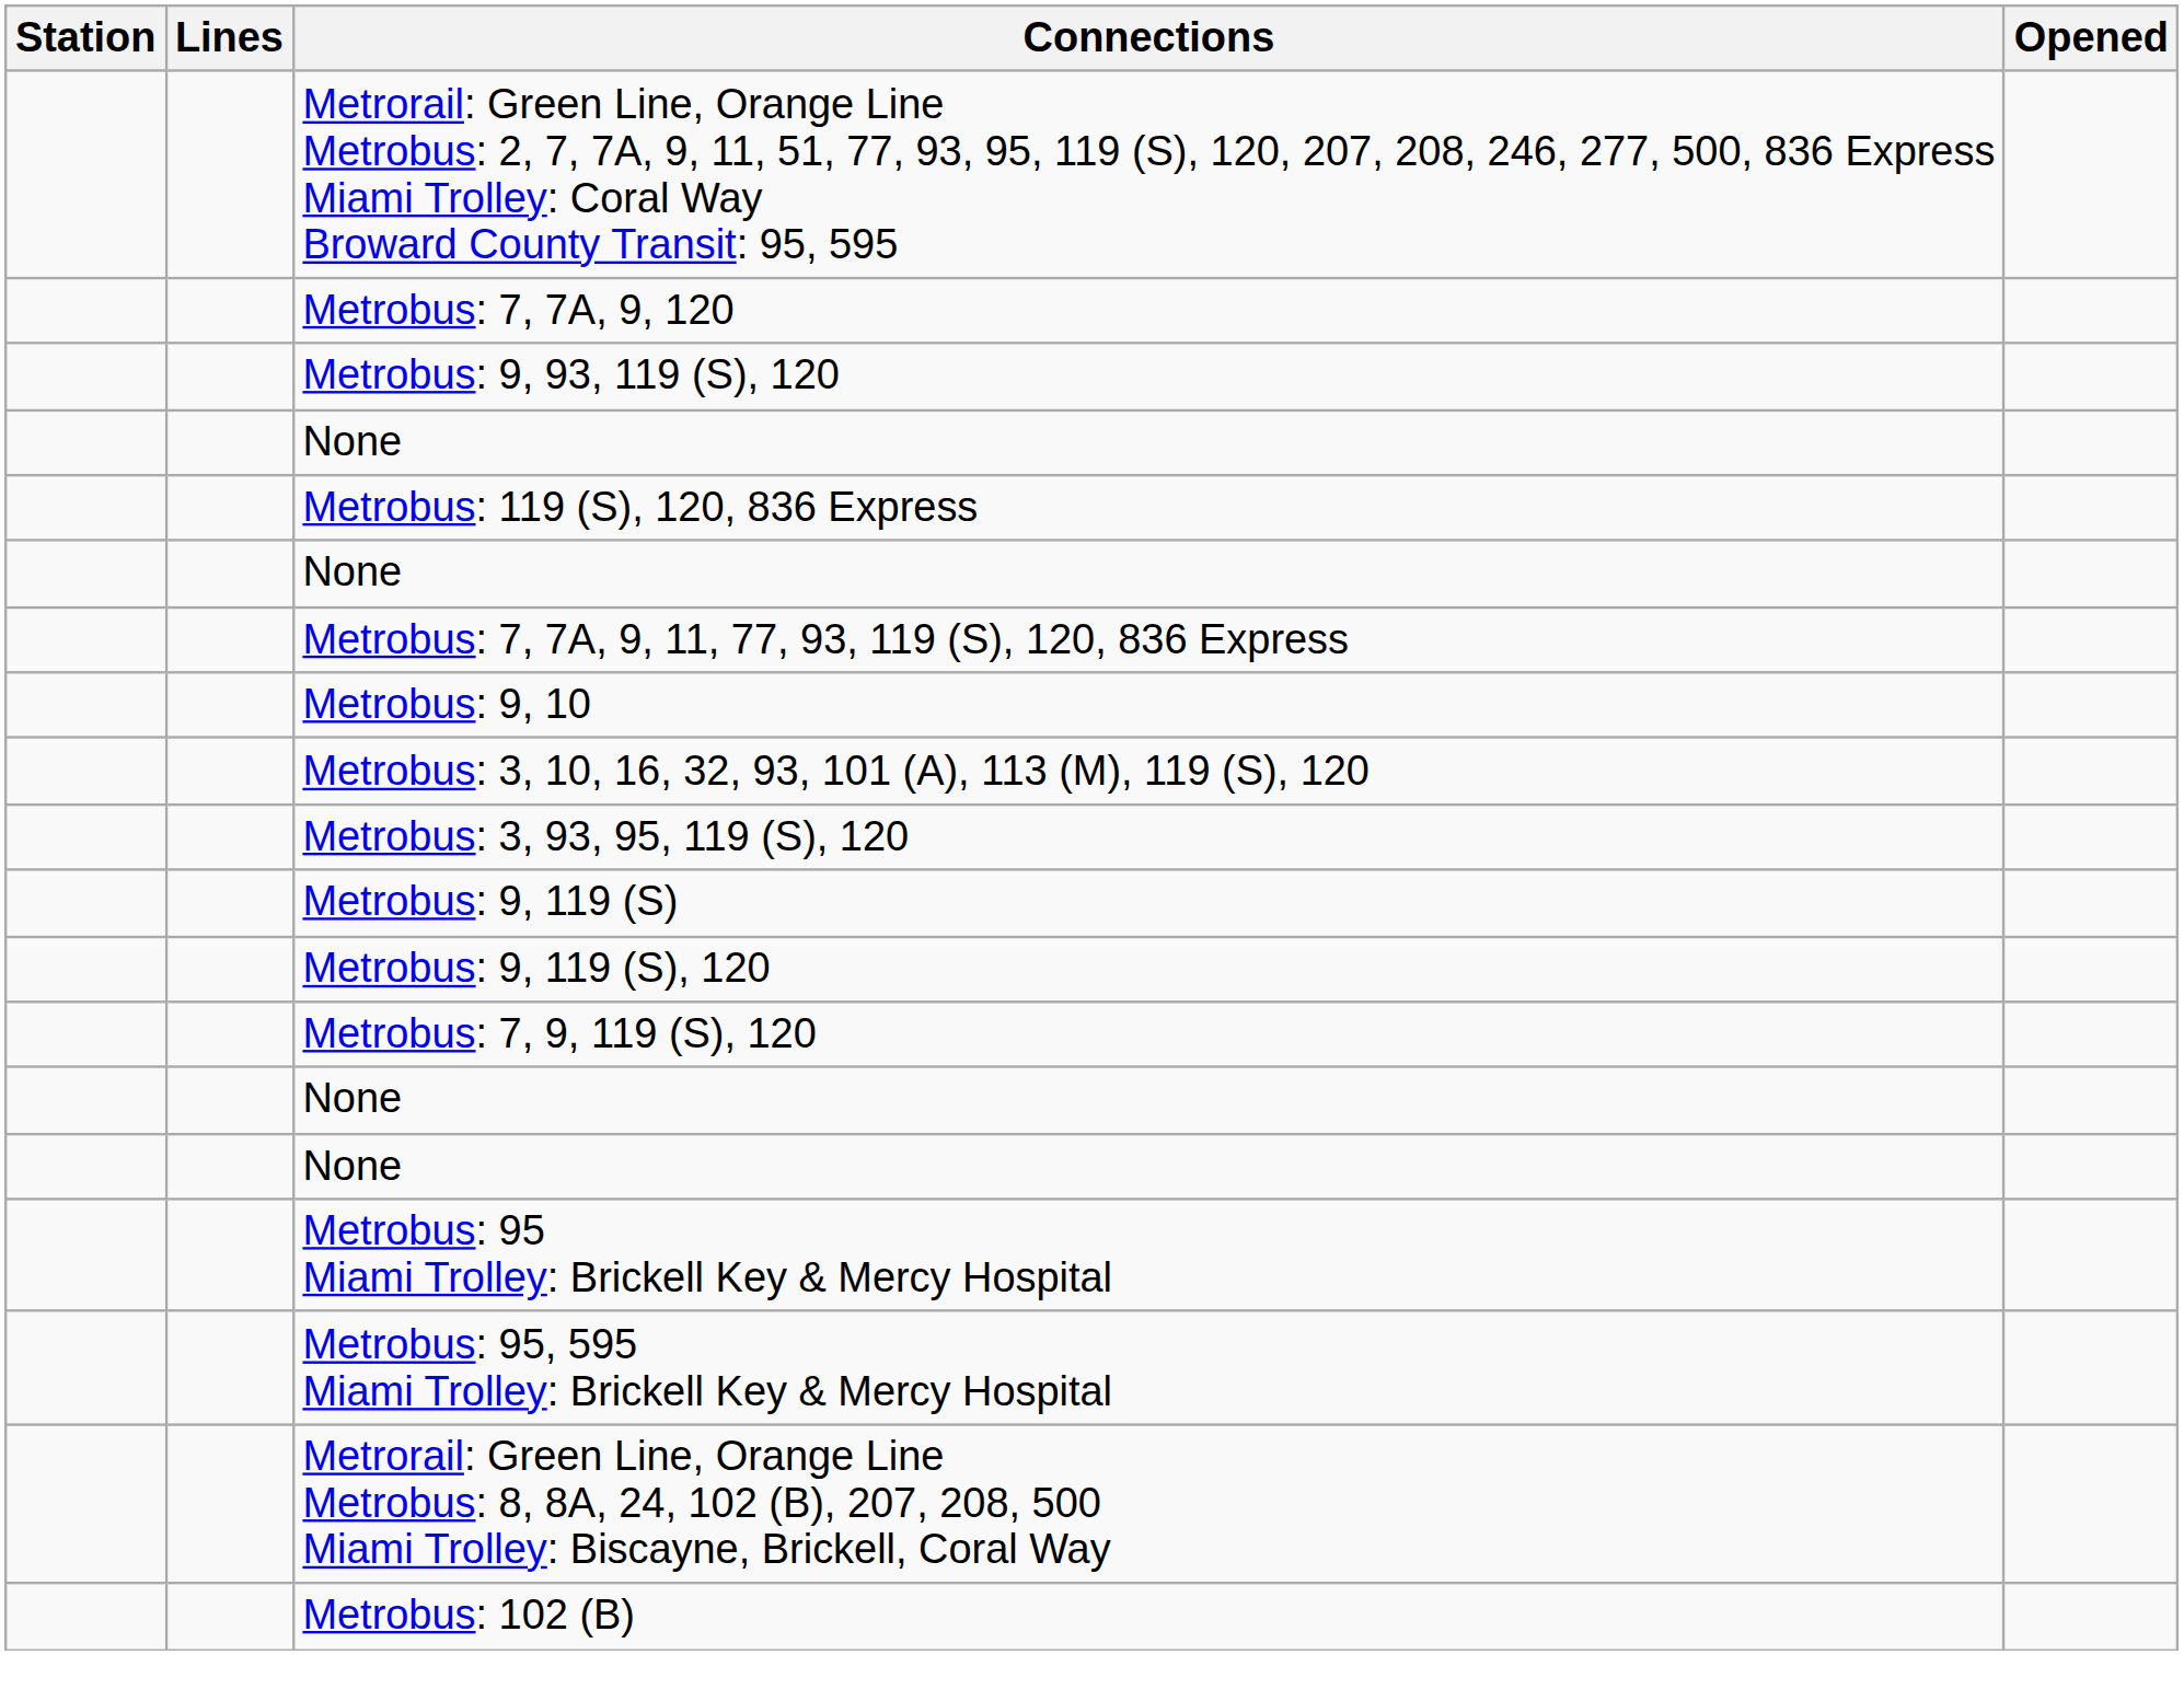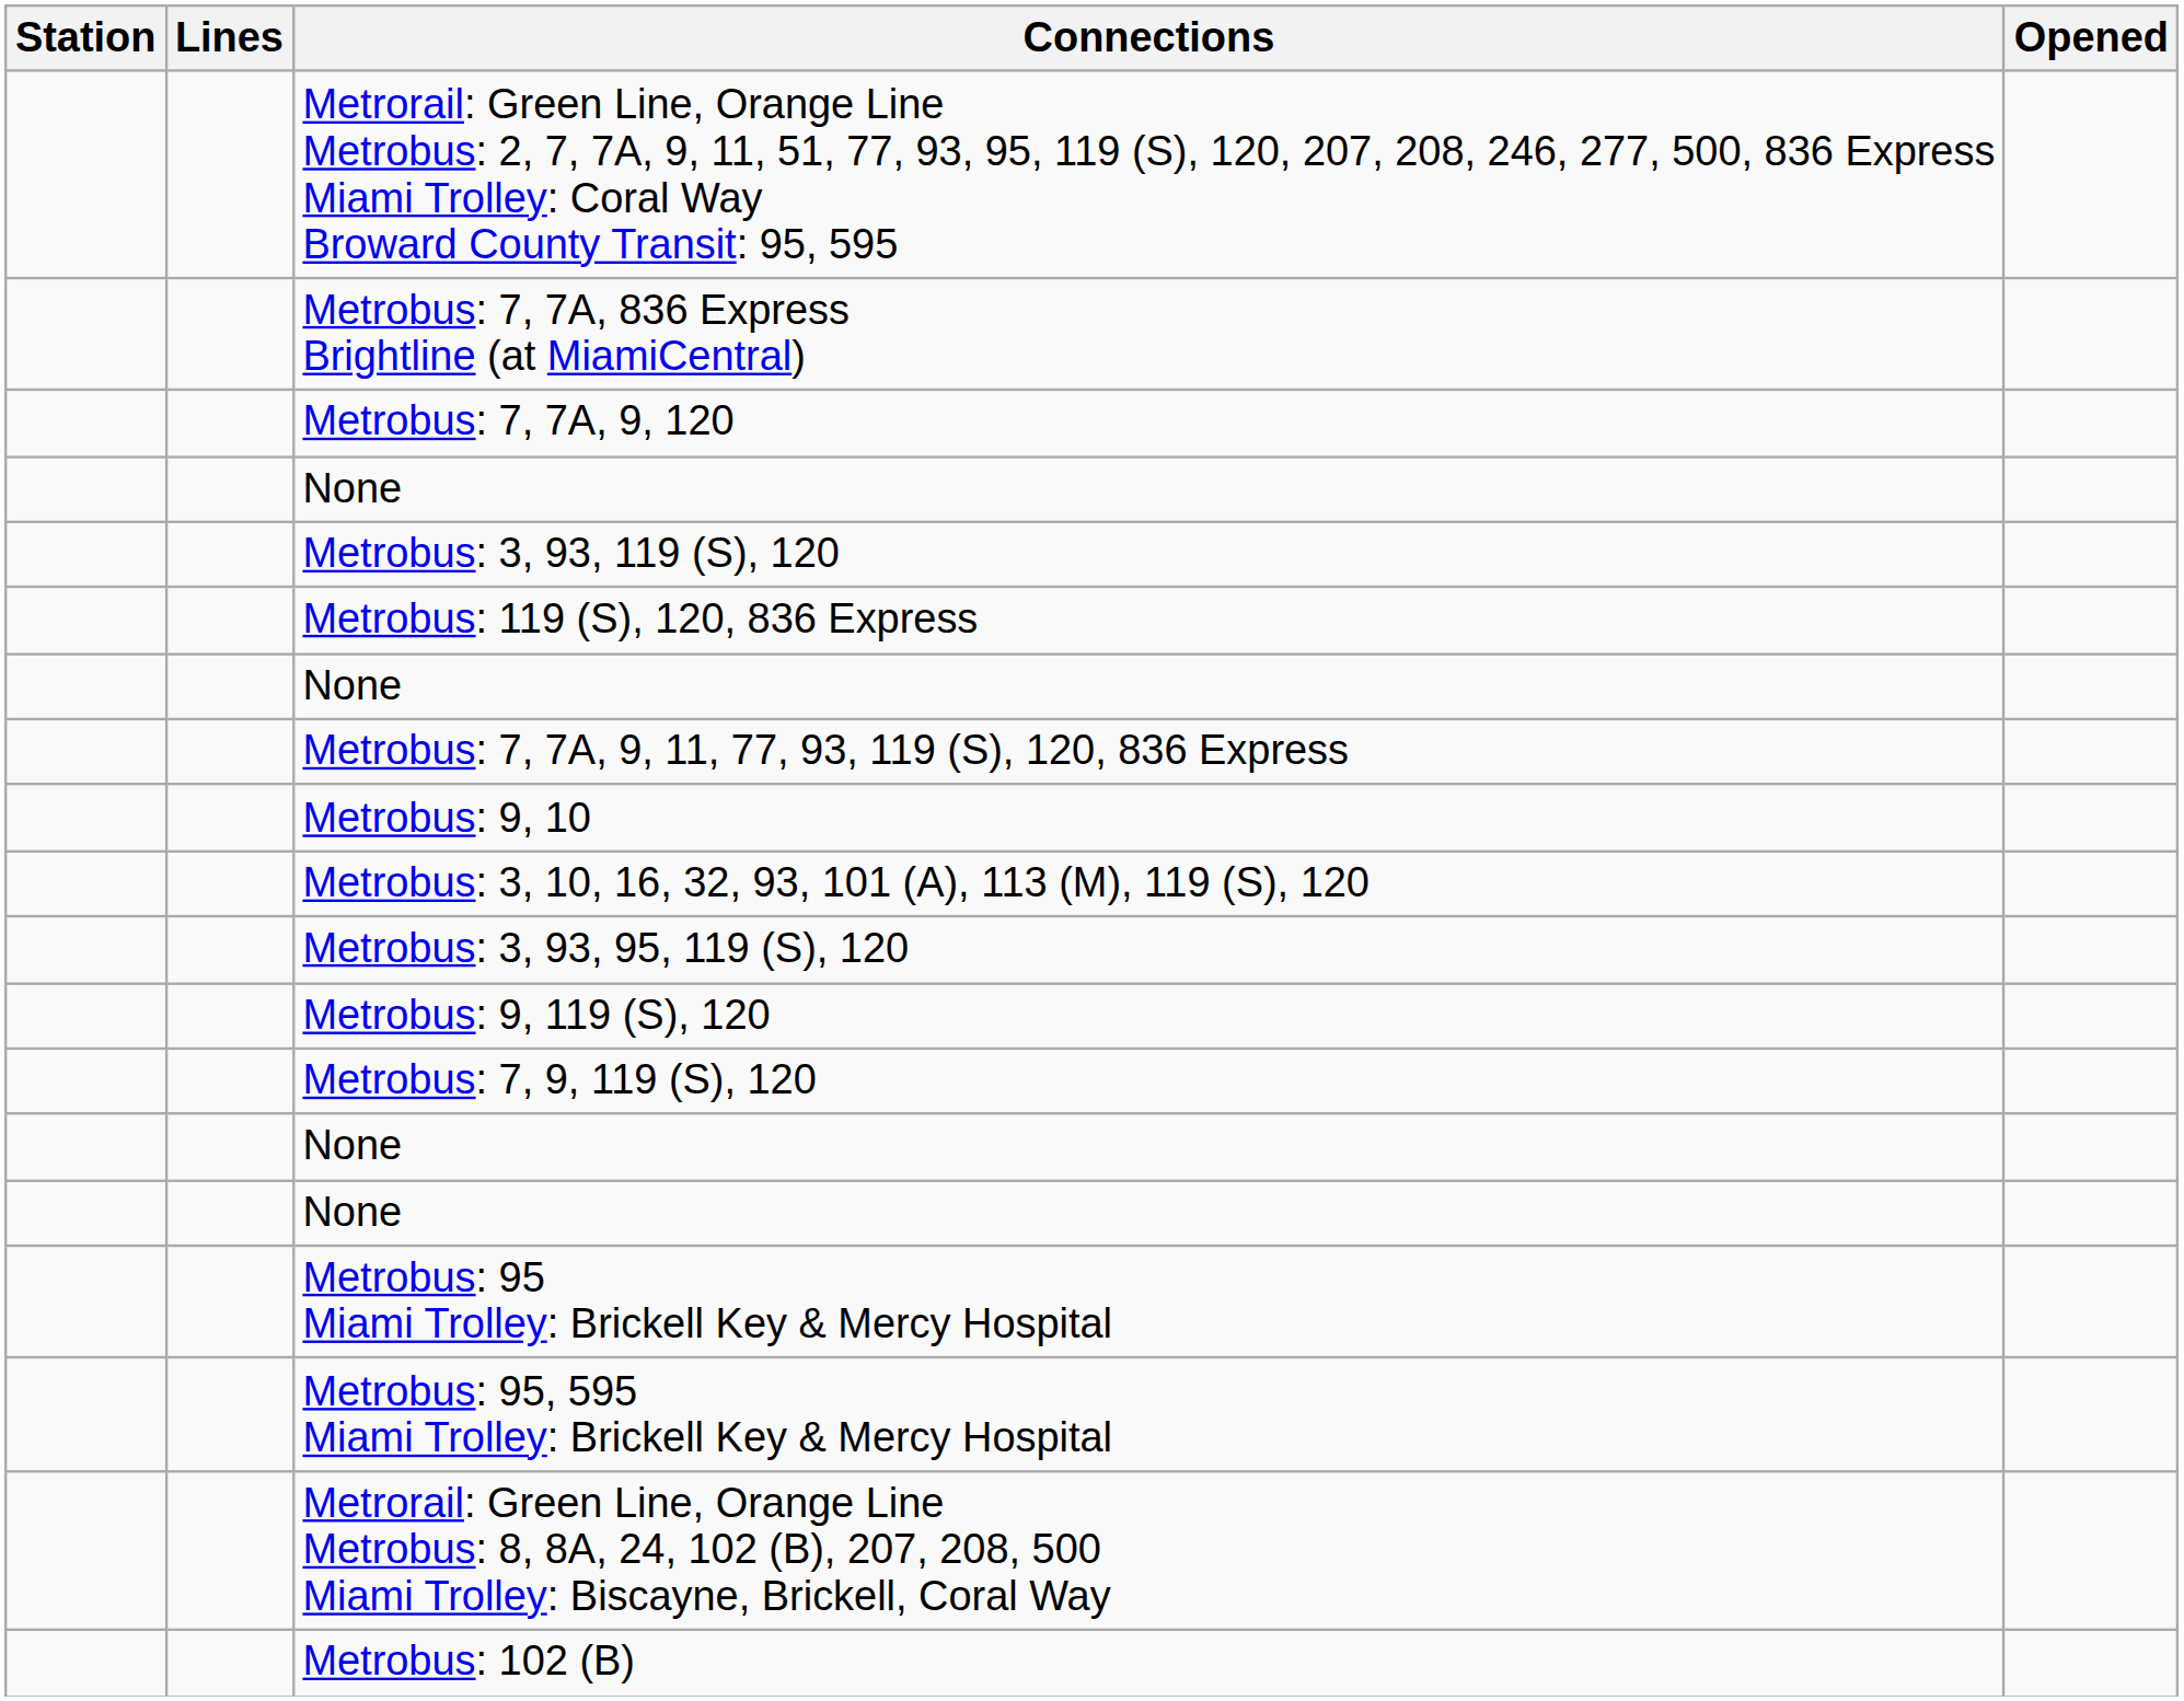+ row: Metrobus: 7, 7A, 836 Express Brightline (at MiamiCentral)
- row: Metrobus: 9, 93, 119 (S), 120
+ row: Metrobus: 3, 93, 119 (S), 120
- row: Metrobus: 9, 119 (S)
